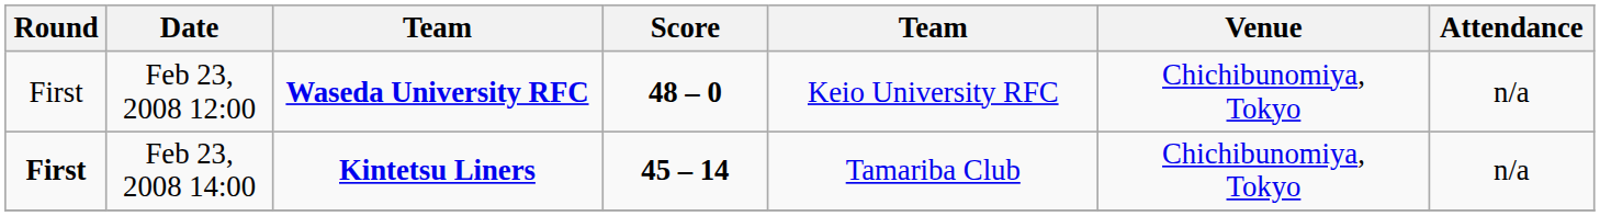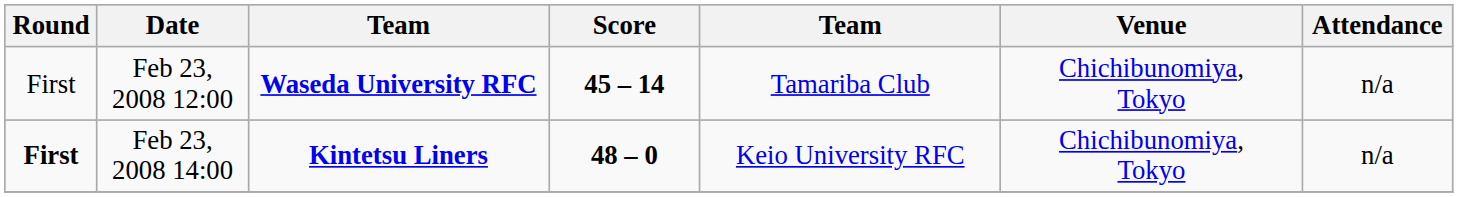Feb 23, 2008 12:00 | Score: 48 – 0 -> 45 – 14
Feb 23, 2008 12:00 | column 5: Keio University RFC -> Tamariba Club
Feb 23, 2008 14:00 | Score: 45 – 14 -> 48 – 0
Feb 23, 2008 14:00 | column 5: Tamariba Club -> Keio University RFC
